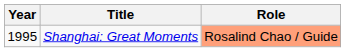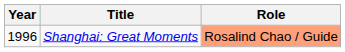Shanghai: Great Moments | Year: 1995 -> 1996
